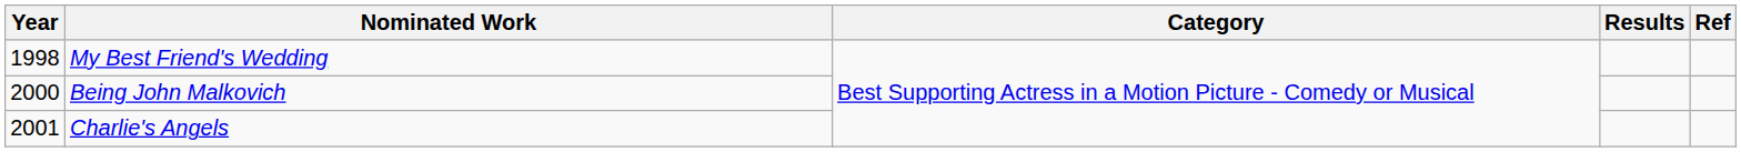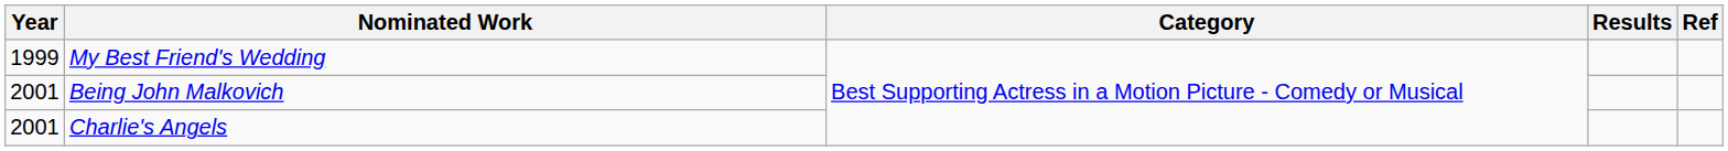My Best Friend's Wedding | Year: 1998 -> 1999
Being John Malkovich | Year: 2000 -> 2001
